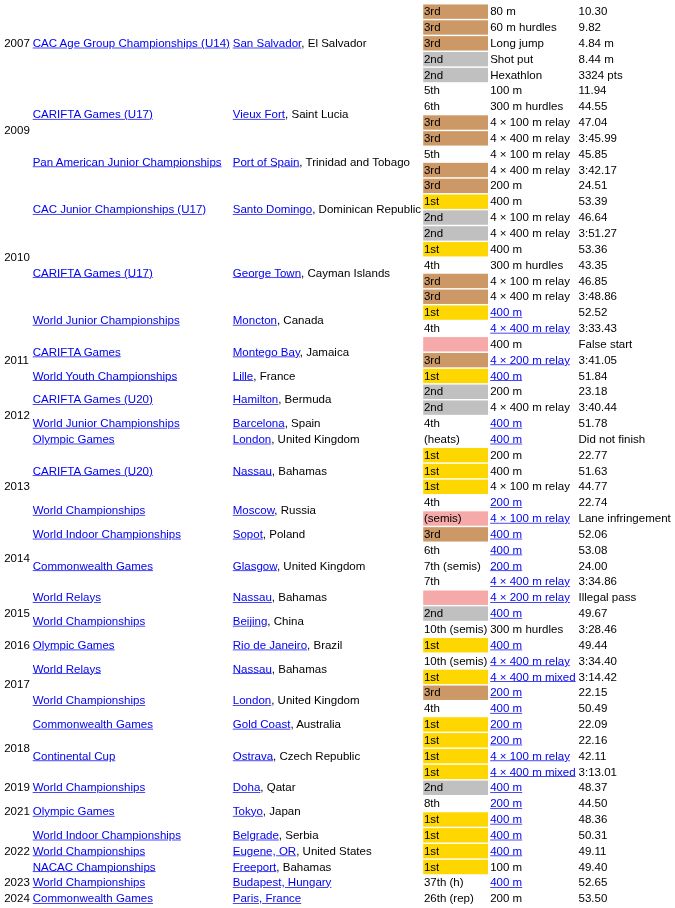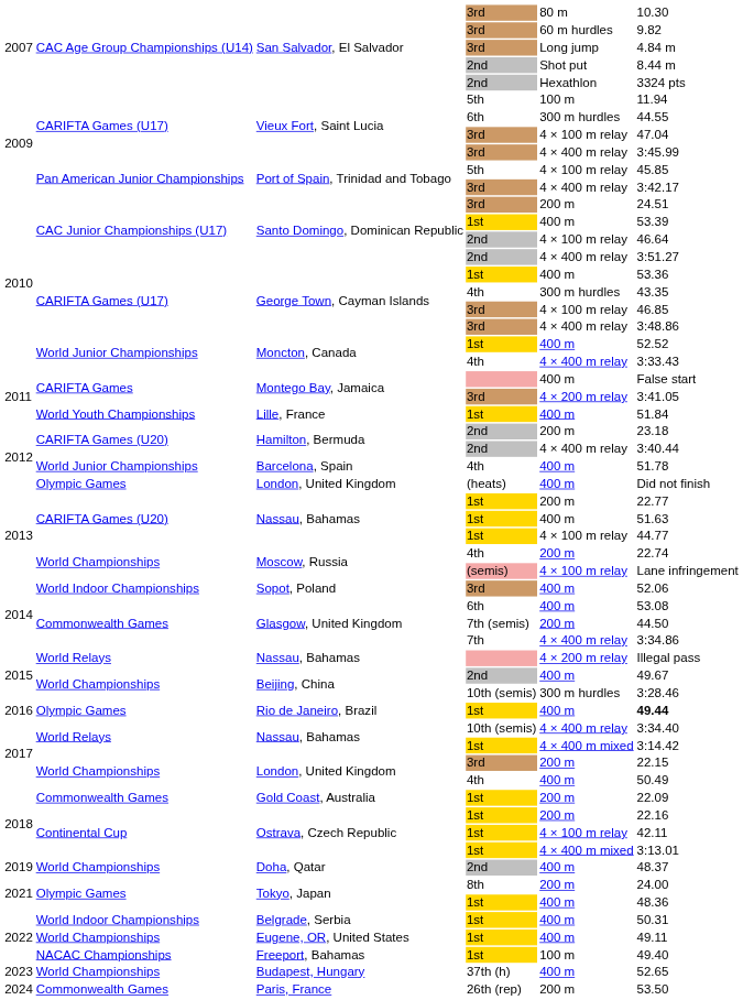Glasgow, United Kingdom / 7th (semis) | column 6: 24.00 -> 44.50
Rio de Janeiro, Brazil | column 6: normal -> bold
Tokyo, Japan / 8th | column 6: 44.50 -> 24.00
